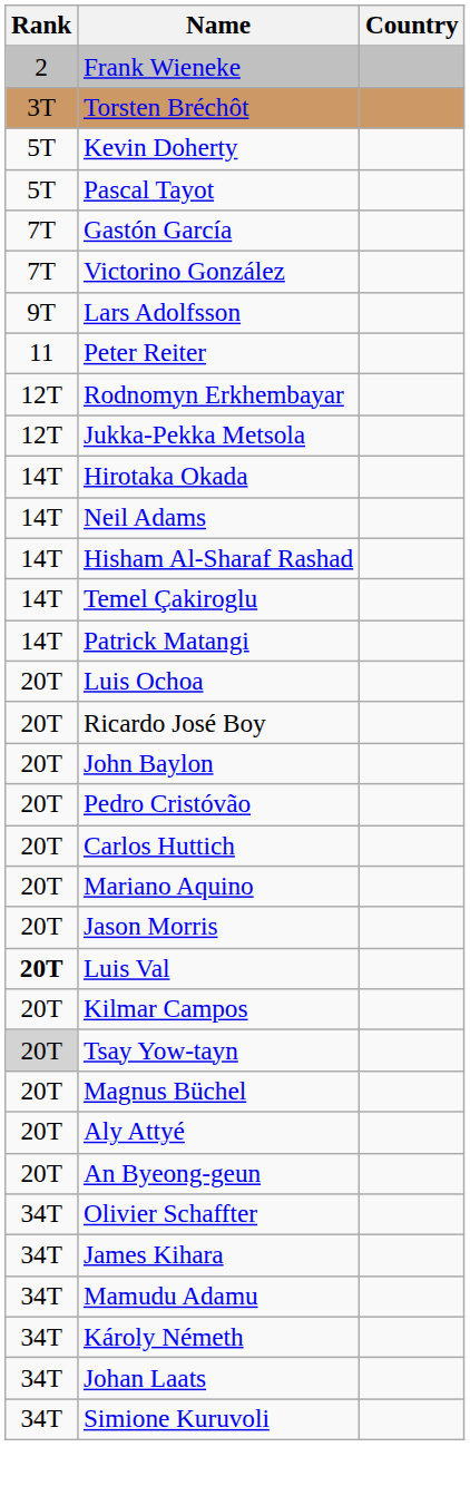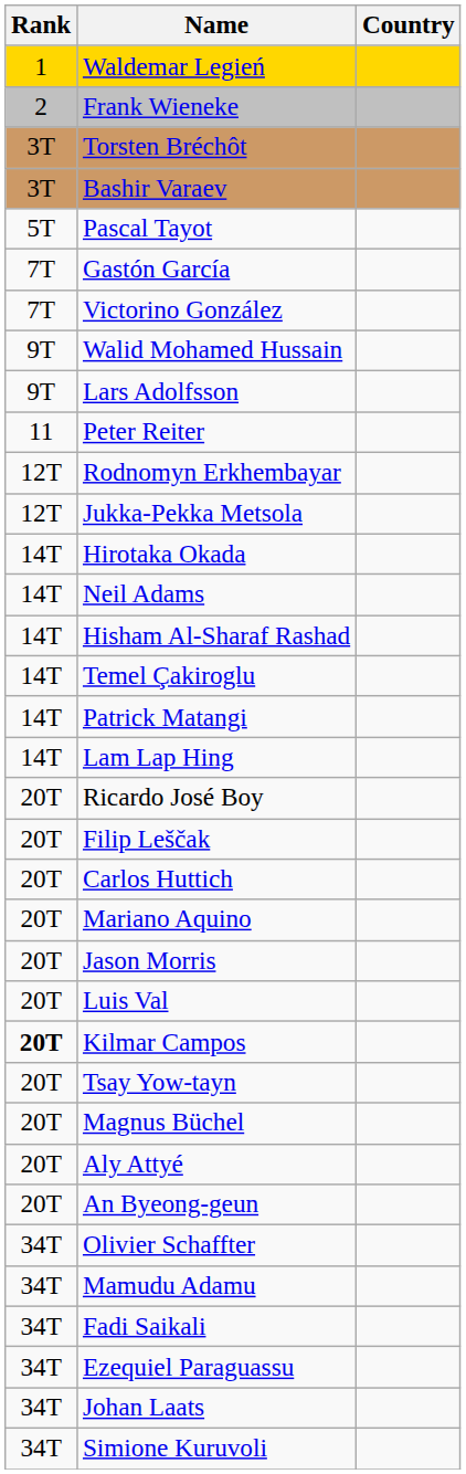+ row: 1 | Waldemar Legień
+ row: 3T | Bashir Varaev
- row: 5T | Kevin Doherty
+ row: 9T | Walid Mohamed Hussain
+ row: 14T | Lam Lap Hing
- row: 20T | Luis Ochoa
+ row: 20T | Filip Leščak
- row: 20T | John Baylon
- row: 20T | Pedro Cristóvão
Luis Val | Rank: bold -> normal
Kilmar Campos | Rank: normal -> bold
Tsay Yow-tayn | Rank: lightgrey background -> no background
- row: 34T | James Kihara
+ row: 34T | Fadi Saikali
- row: 34T | Károly Németh
+ row: 34T | Ezequiel Paraguassu
